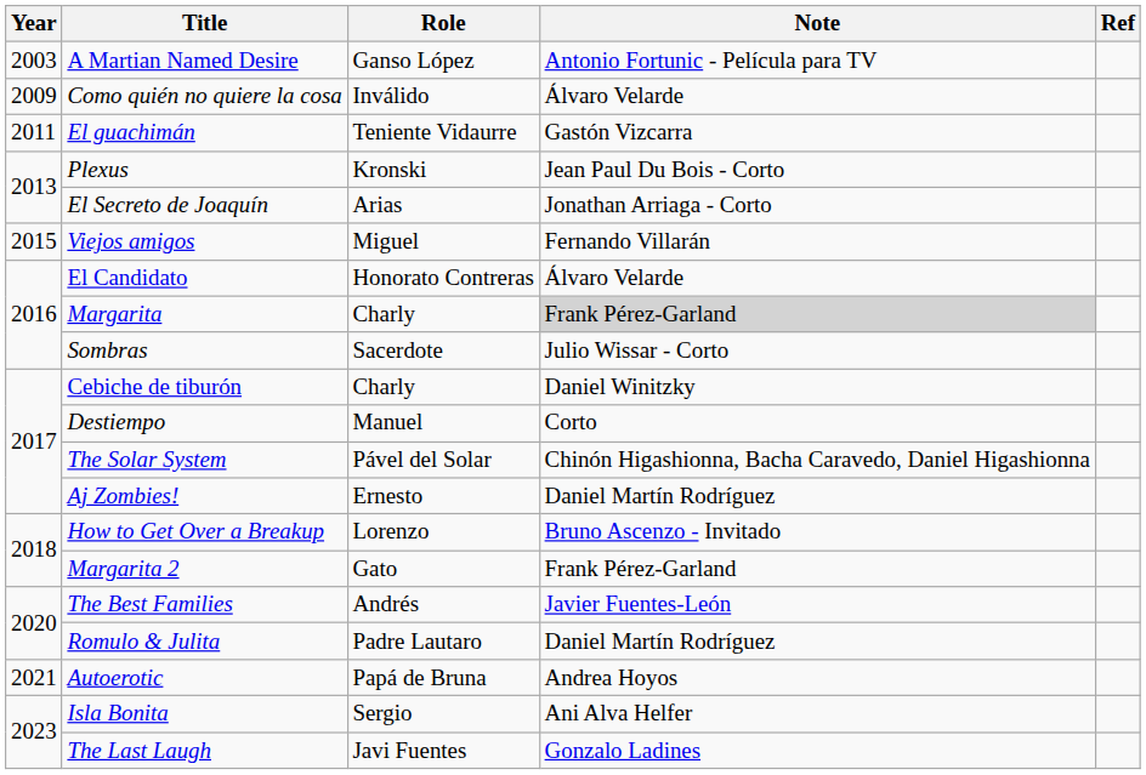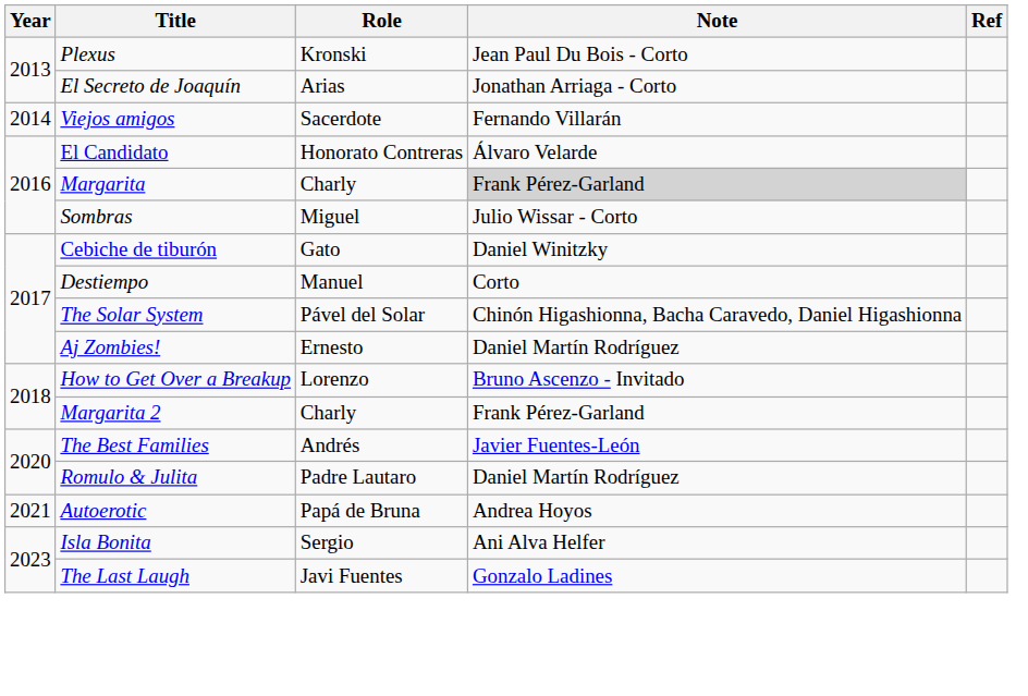- row: 2003 | A Martian Named Desire | Ganso López | Antonio Fortunic - Película para TV
- row: 2009 | Como quién no quiere la cosa | Inválido | Álvaro Velarde
- row: 2011 | El guachimán | Teniente Vidaurre | Gastón Vizcarra
Viejos amigos | Year: 2015 -> 2014
Viejos amigos | Role: Miguel -> Sacerdote
Sombras | Role: Sacerdote -> Miguel
Cebiche de tiburón | Role: Charly -> Gato
Margarita 2 | Role: Gato -> Charly
